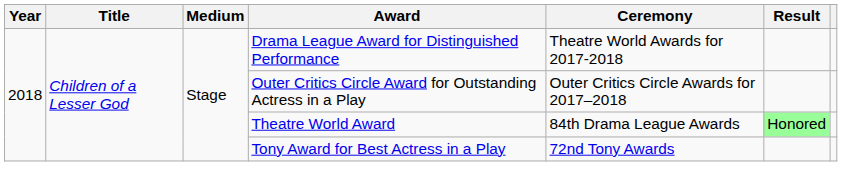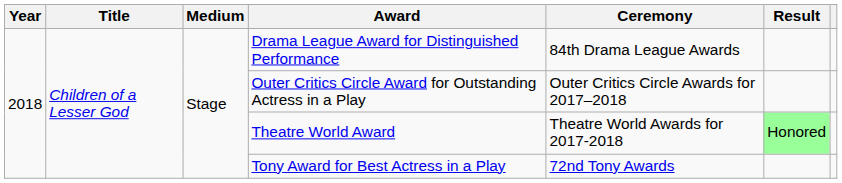Drama League Award for Distinguished Performance | Ceremony: Theatre World Awards for 2017-2018 -> 84th Drama League Awards
Theatre World Award | Ceremony: 84th Drama League Awards -> Theatre World Awards for 2017-2018
